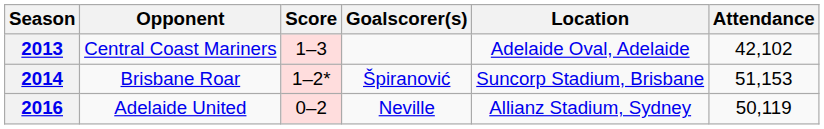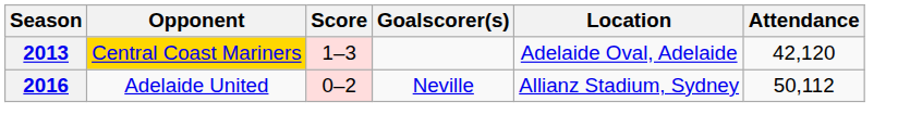2013 | Opponent: no background -> gold background
2013 | Attendance: 42,102 -> 42,120
- row: 2014 | Brisbane Roar | 1–2* | Špiranović | Suncorp Stadium, Brisbane | 51,153
2016 | Attendance: 50,119 -> 50,112
